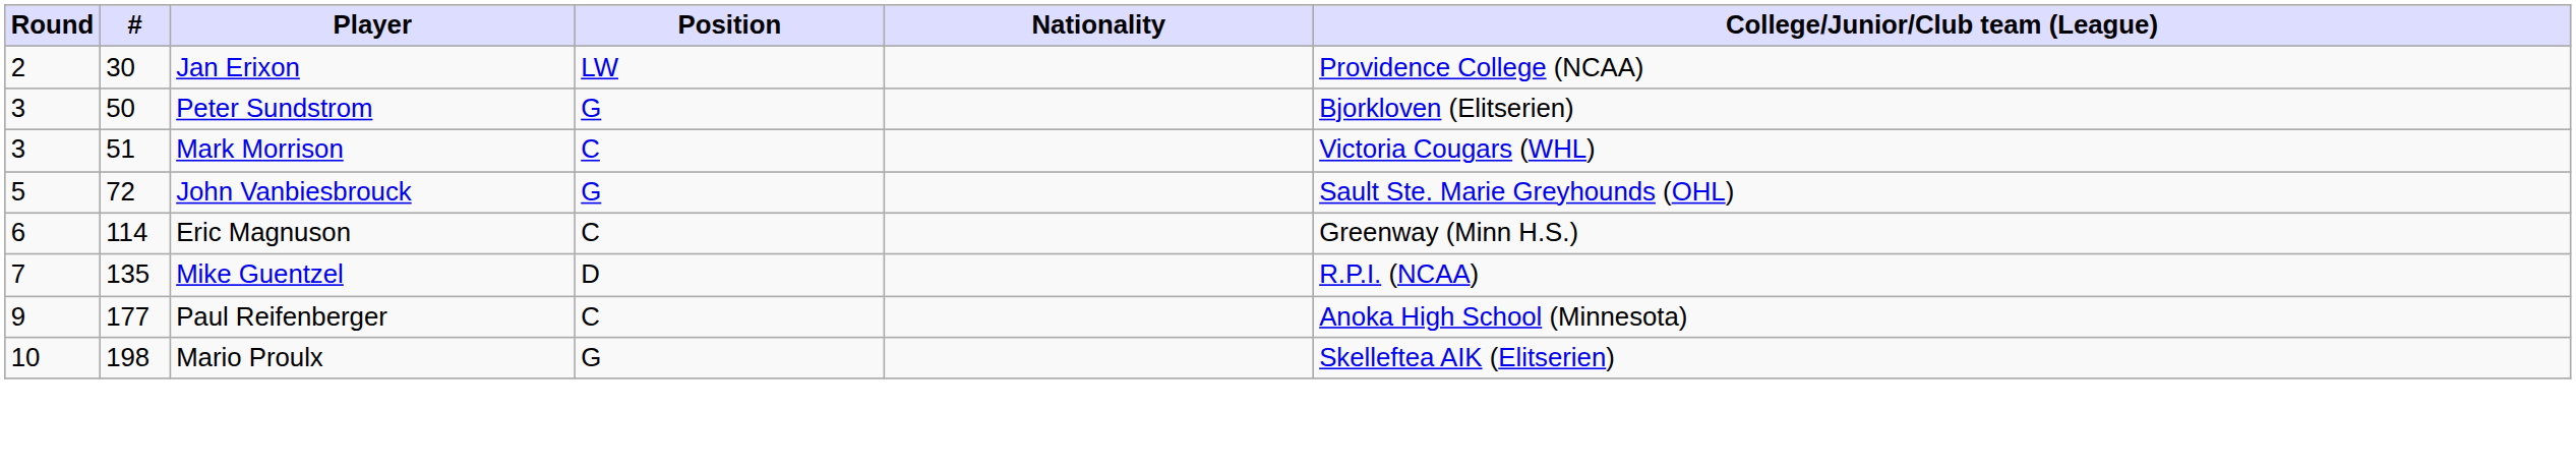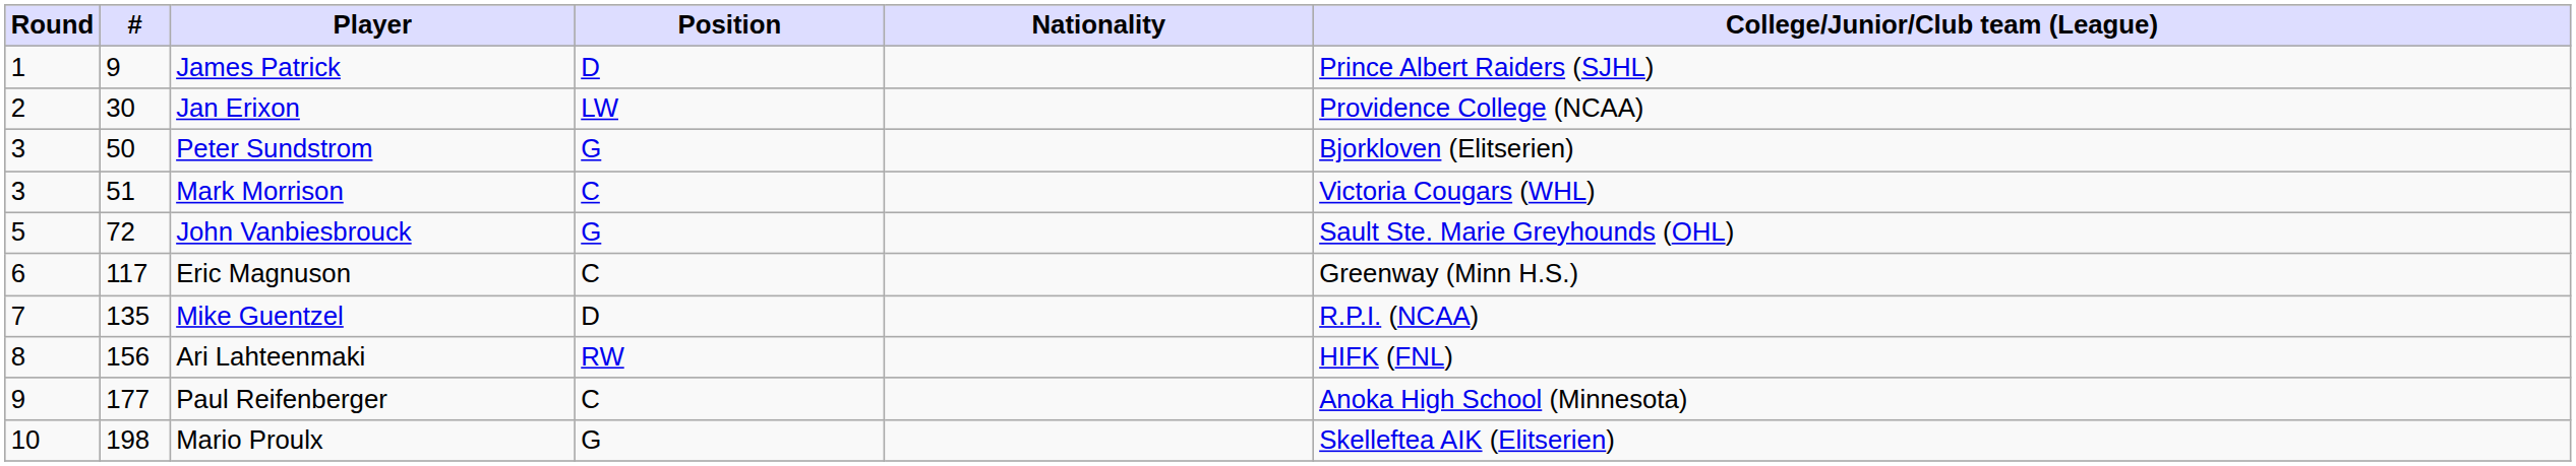+ row: 1 | 9 | James Patrick | D | Prince Albert Raiders (SJHL)
Eric Magnuson | #: 114 -> 117
+ row: 8 | 156 | Ari Lahteenmaki | RW | HIFK (FNL)
